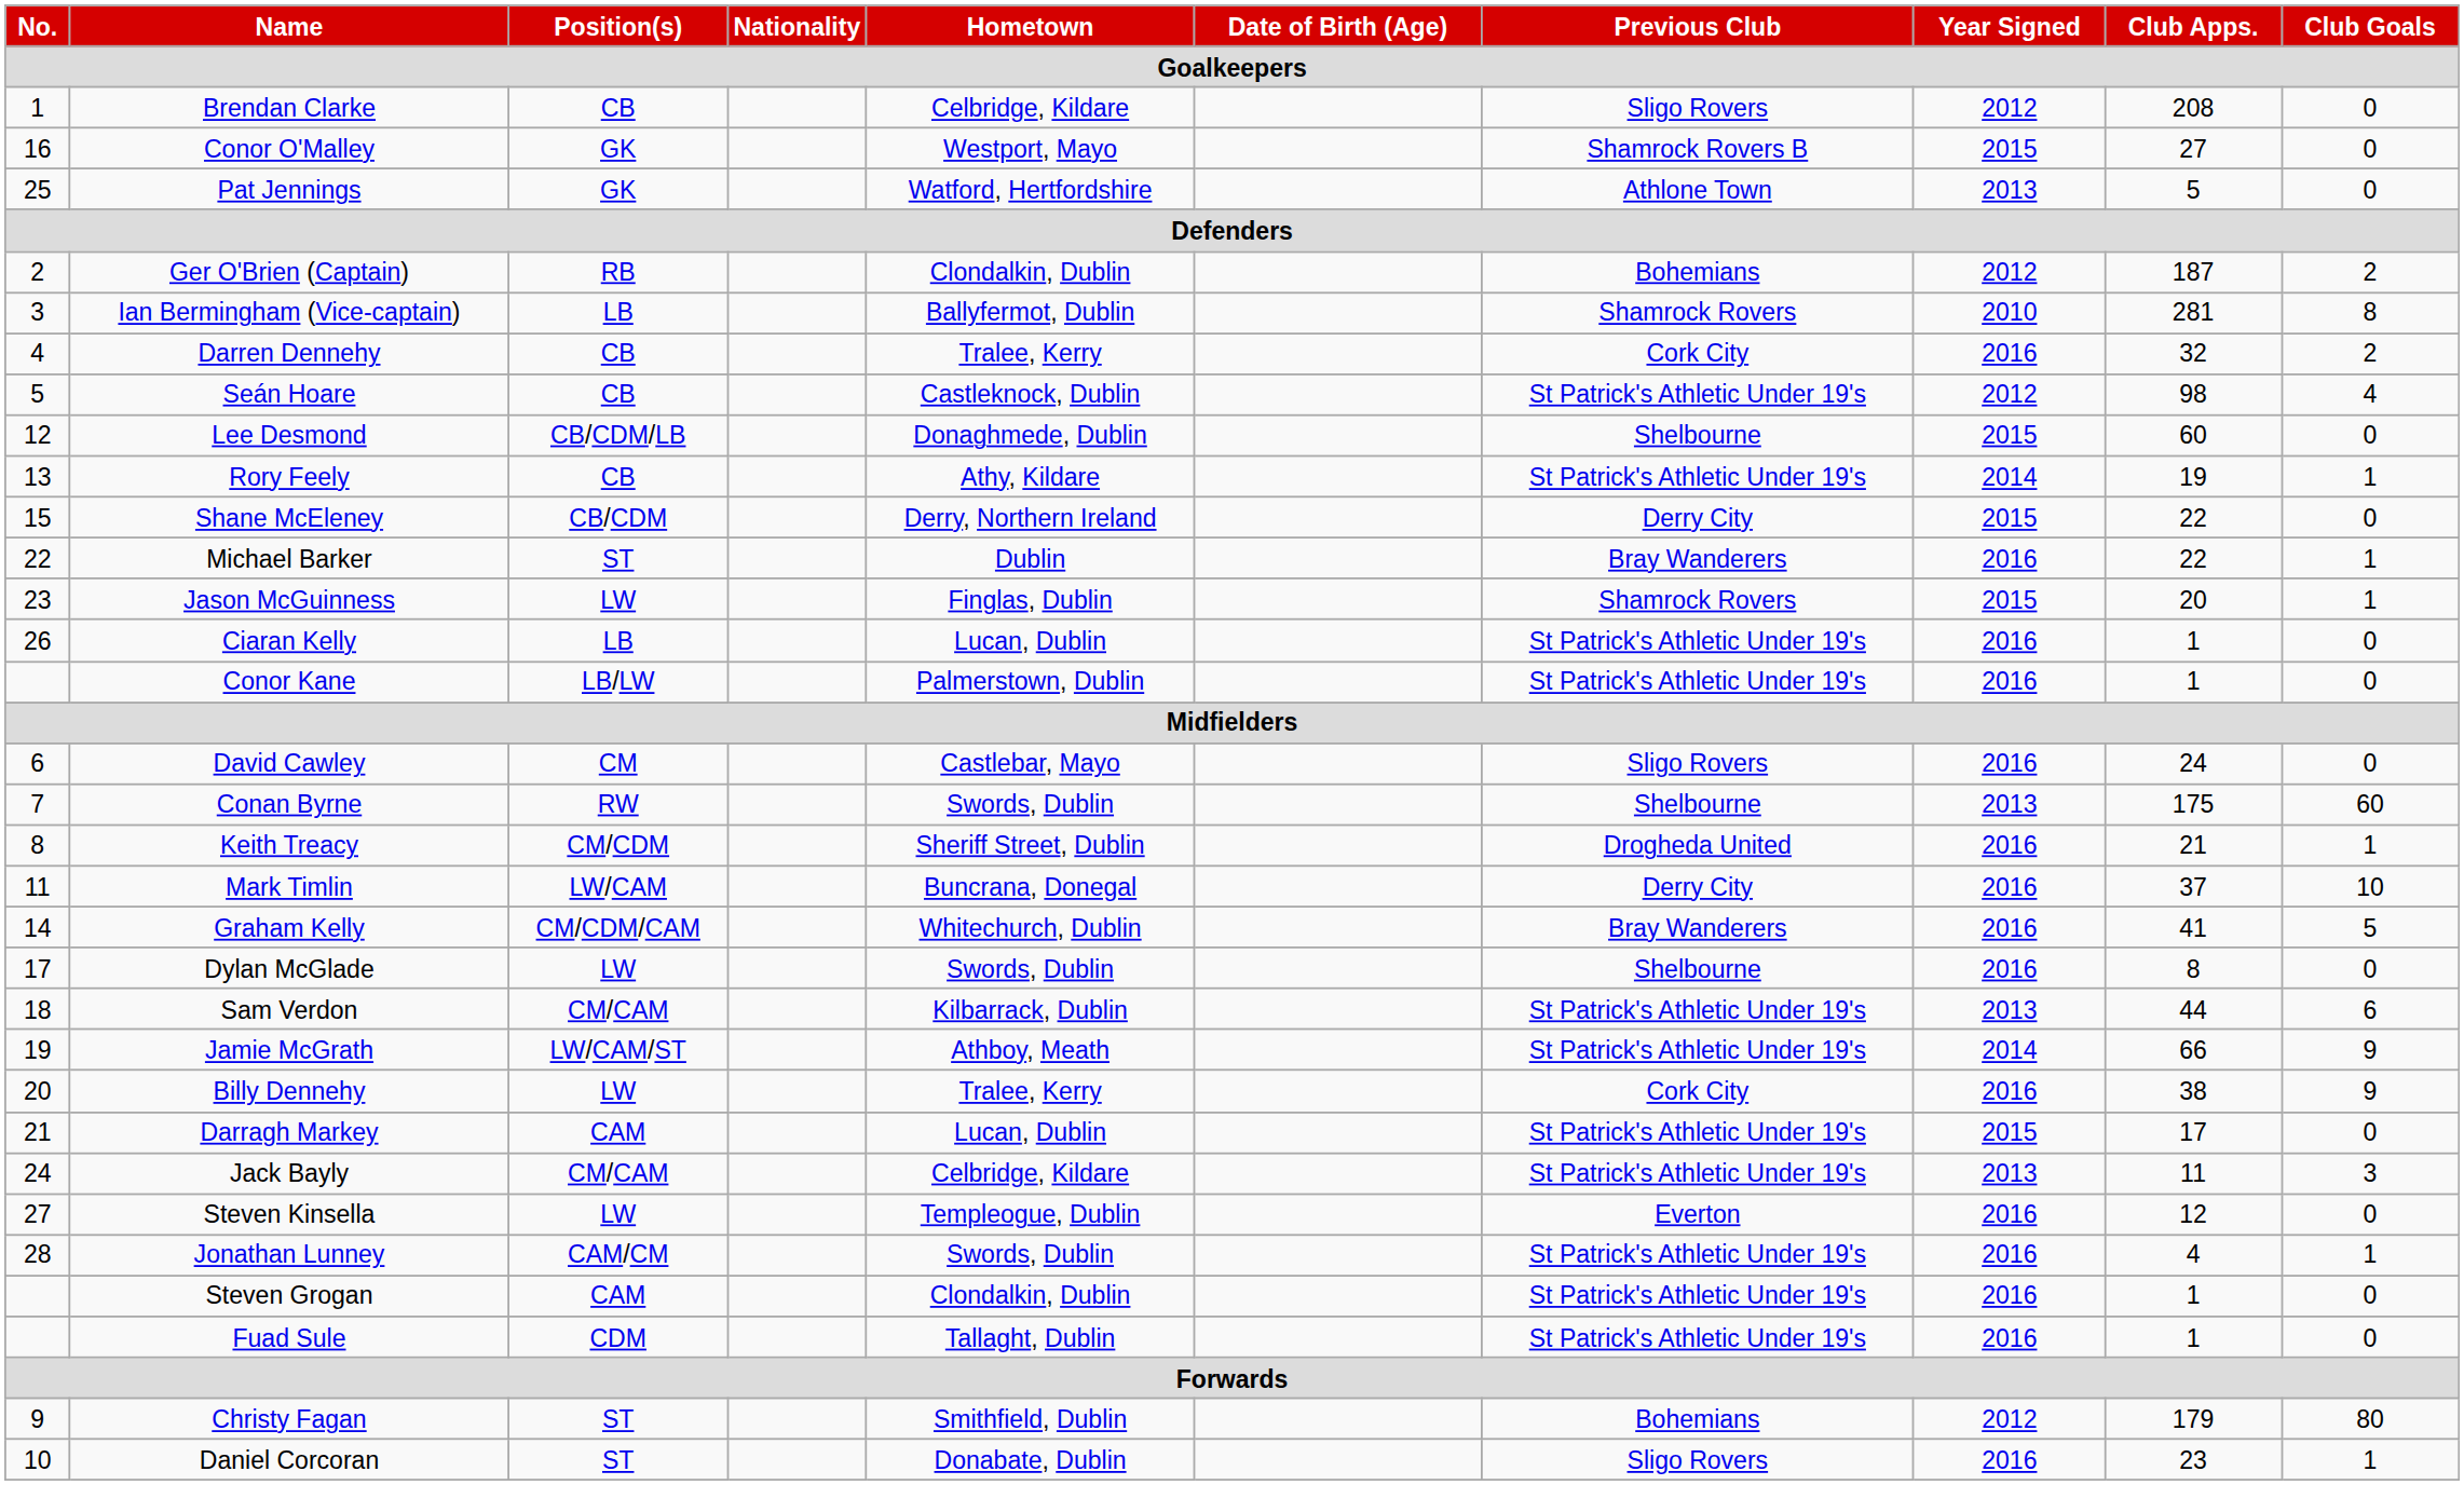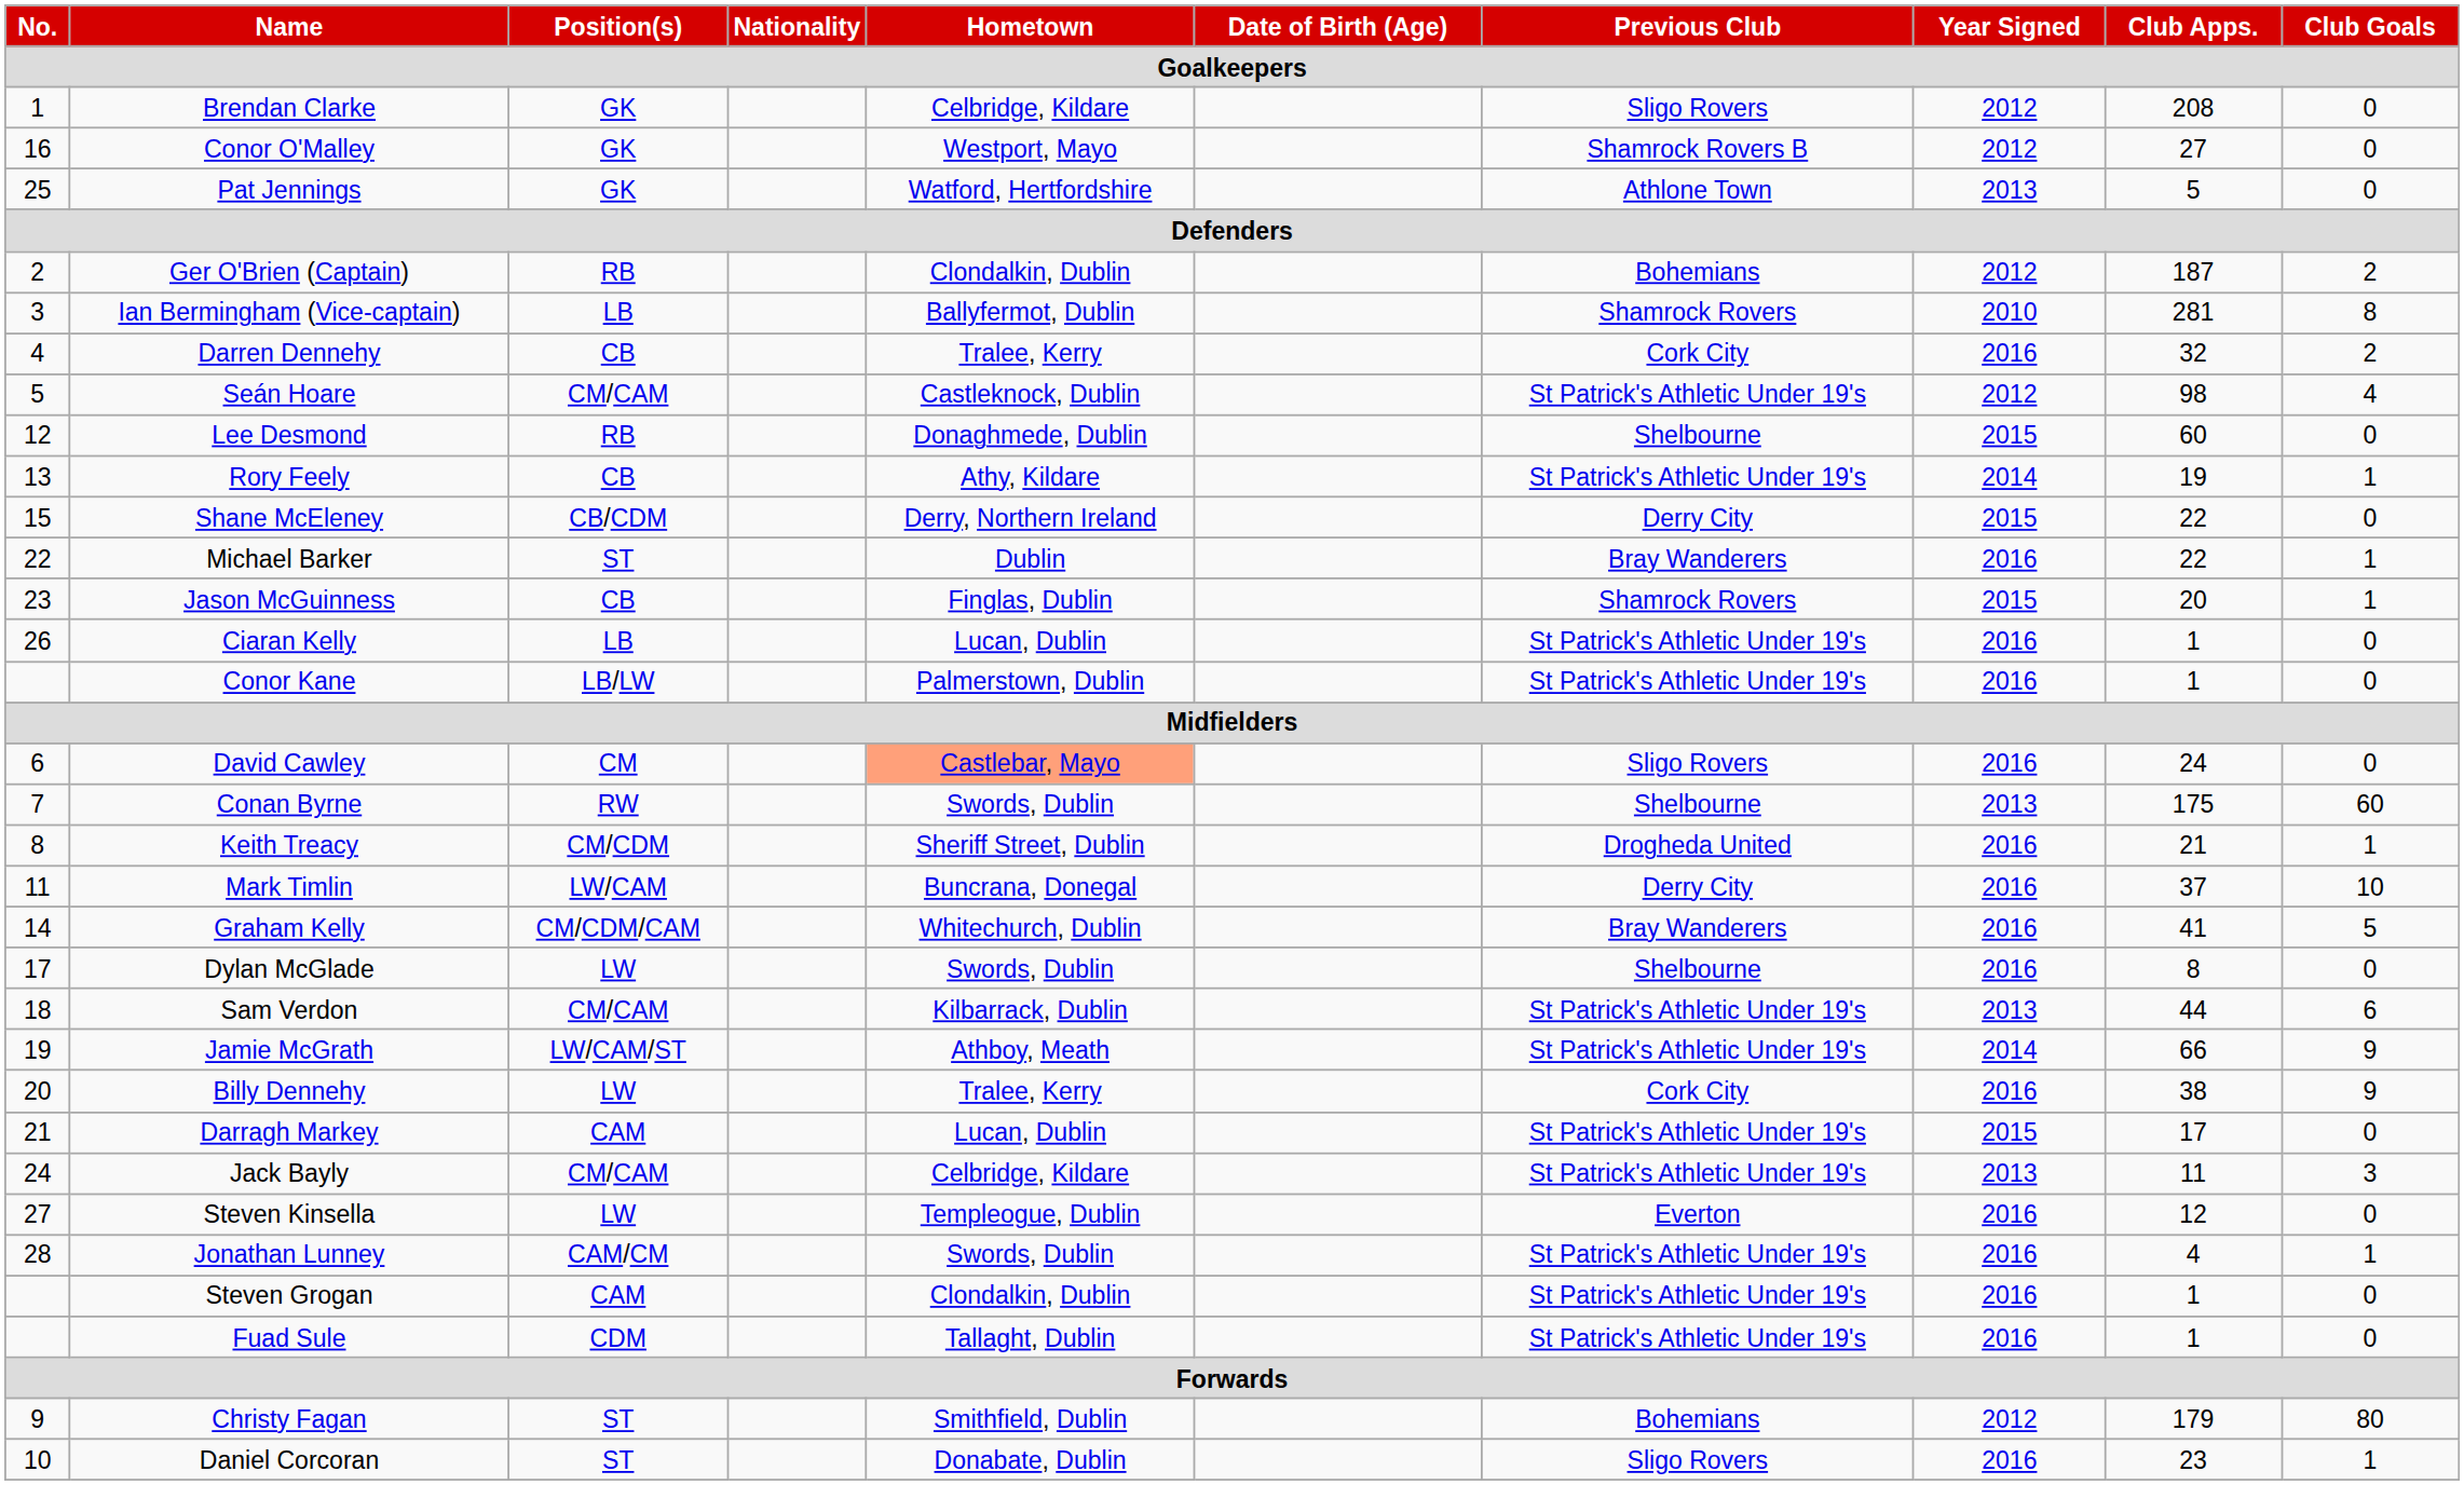Brendan Clarke | Position(s): CB -> GK
Conor O'Malley | Year Signed: 2015 -> 2012
Seán Hoare | Position(s): CB -> CM/CAM
Lee Desmond | Position(s): CB/CDM/LB -> RB
Jason McGuinness | Position(s): LW -> CB
David Cawley | Hometown: no background -> lightsalmon background
